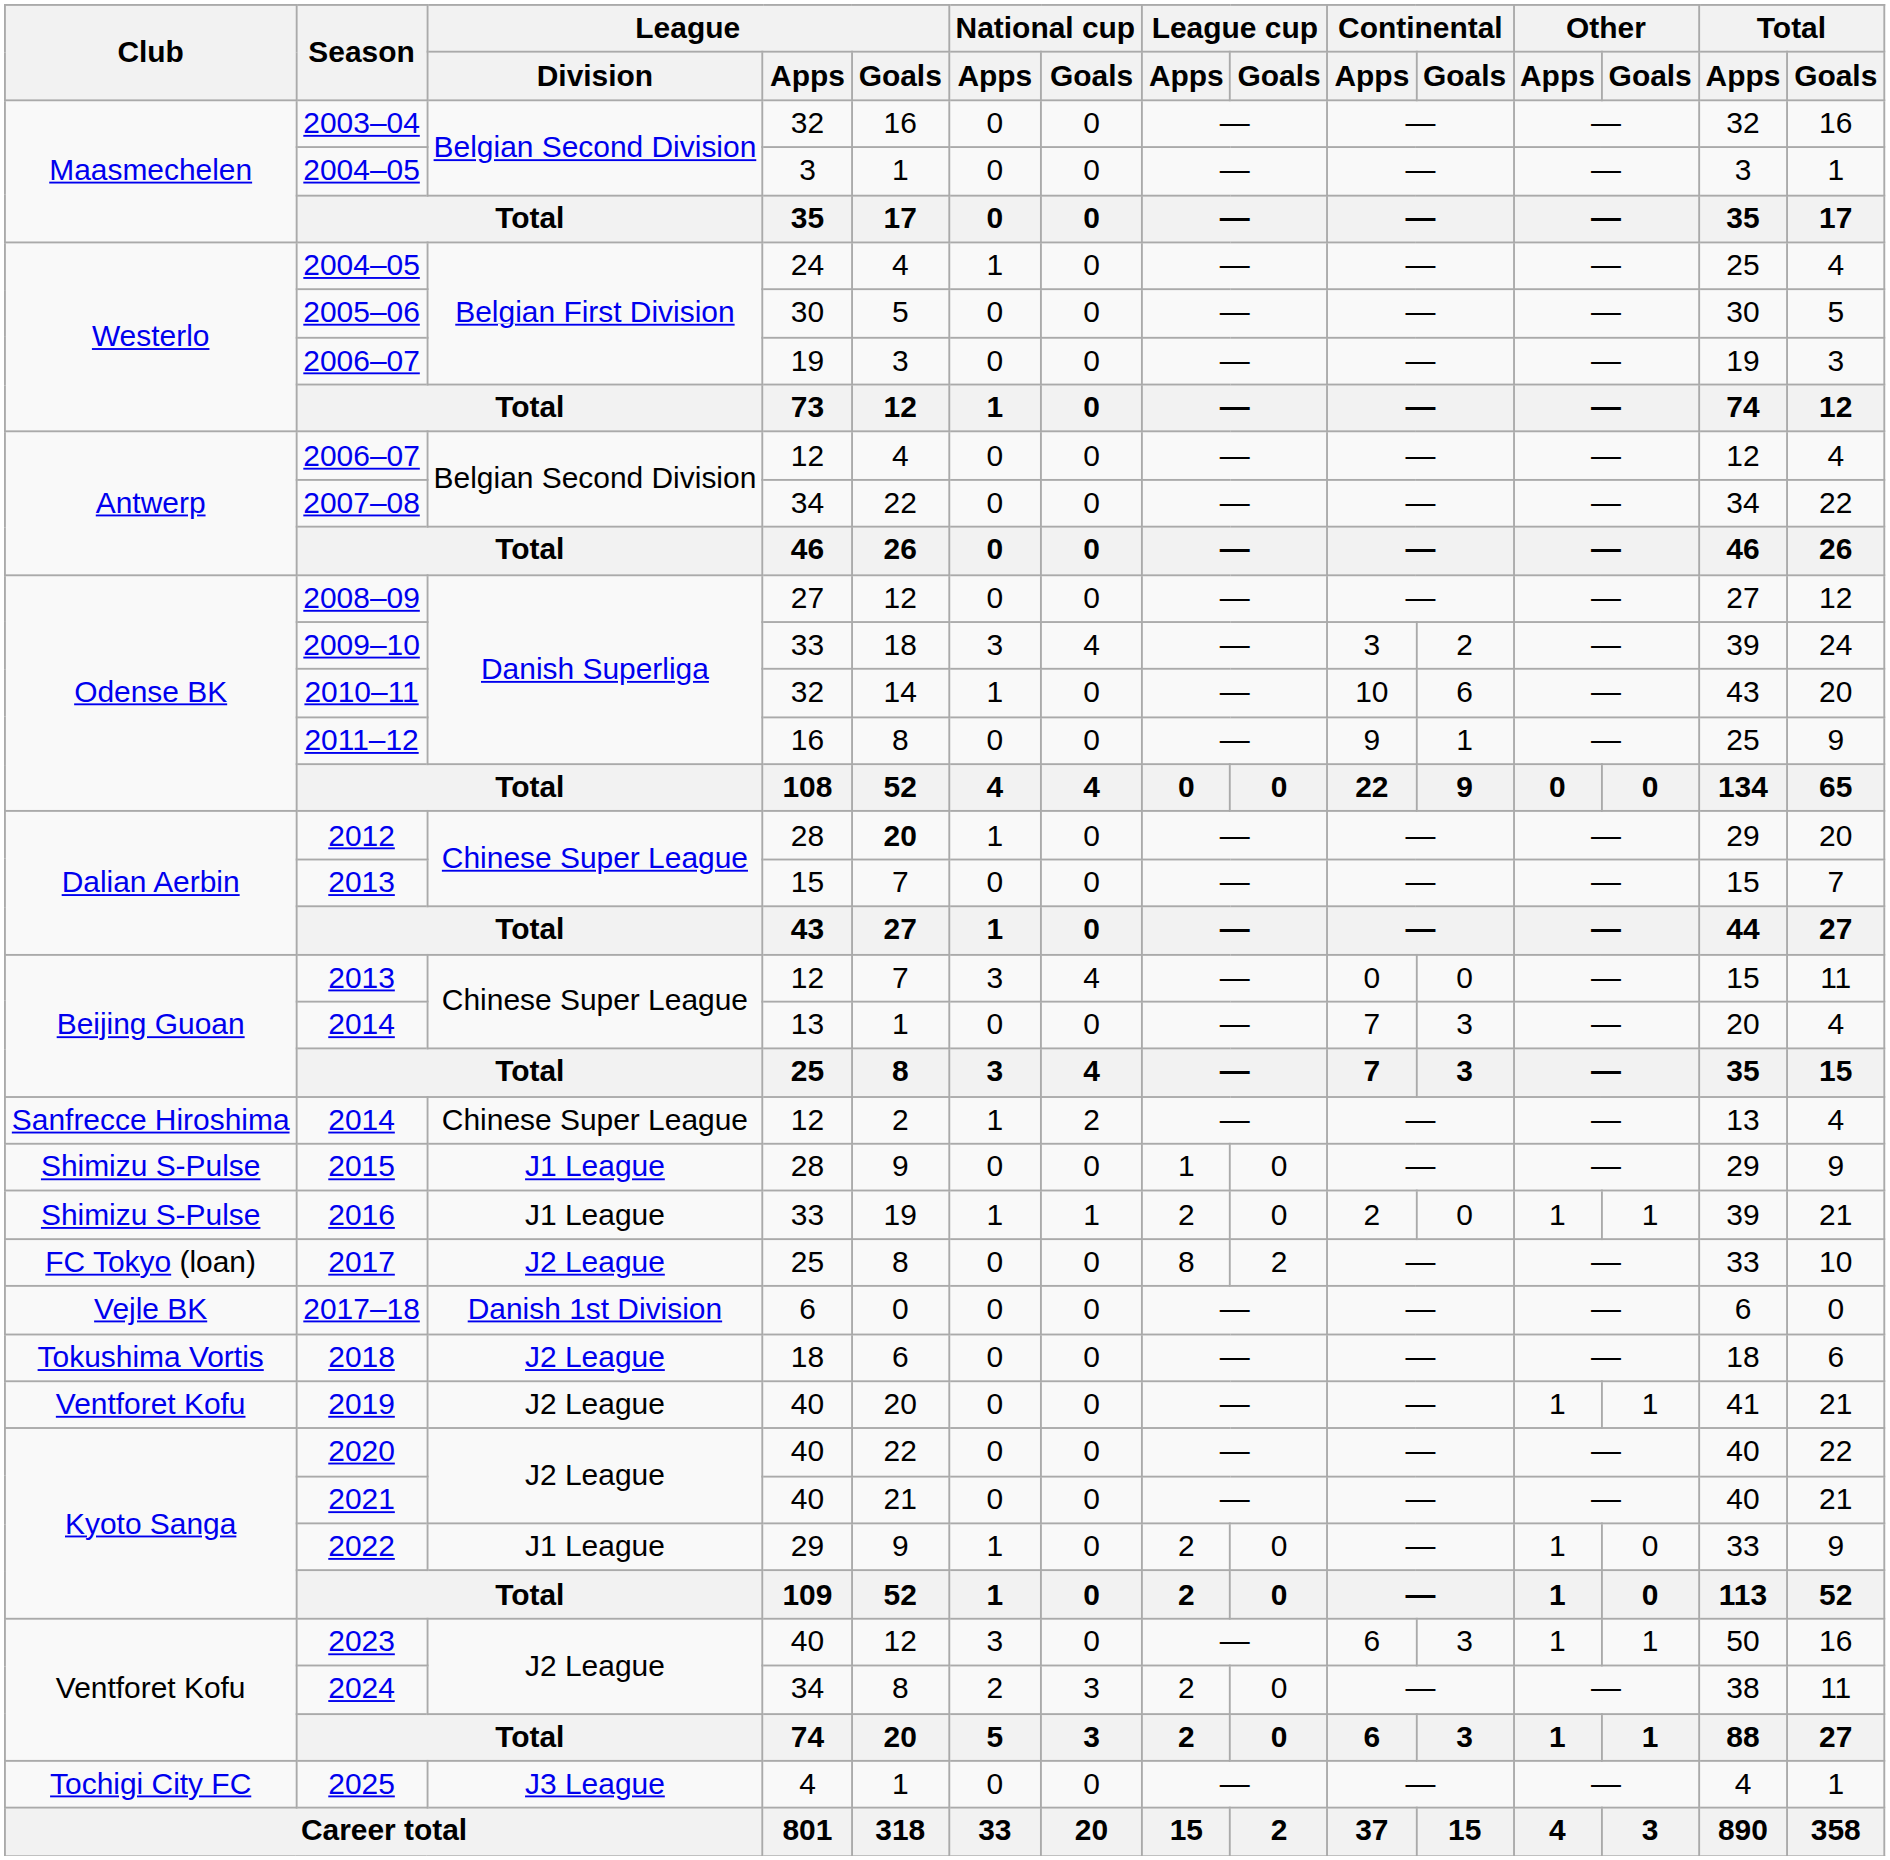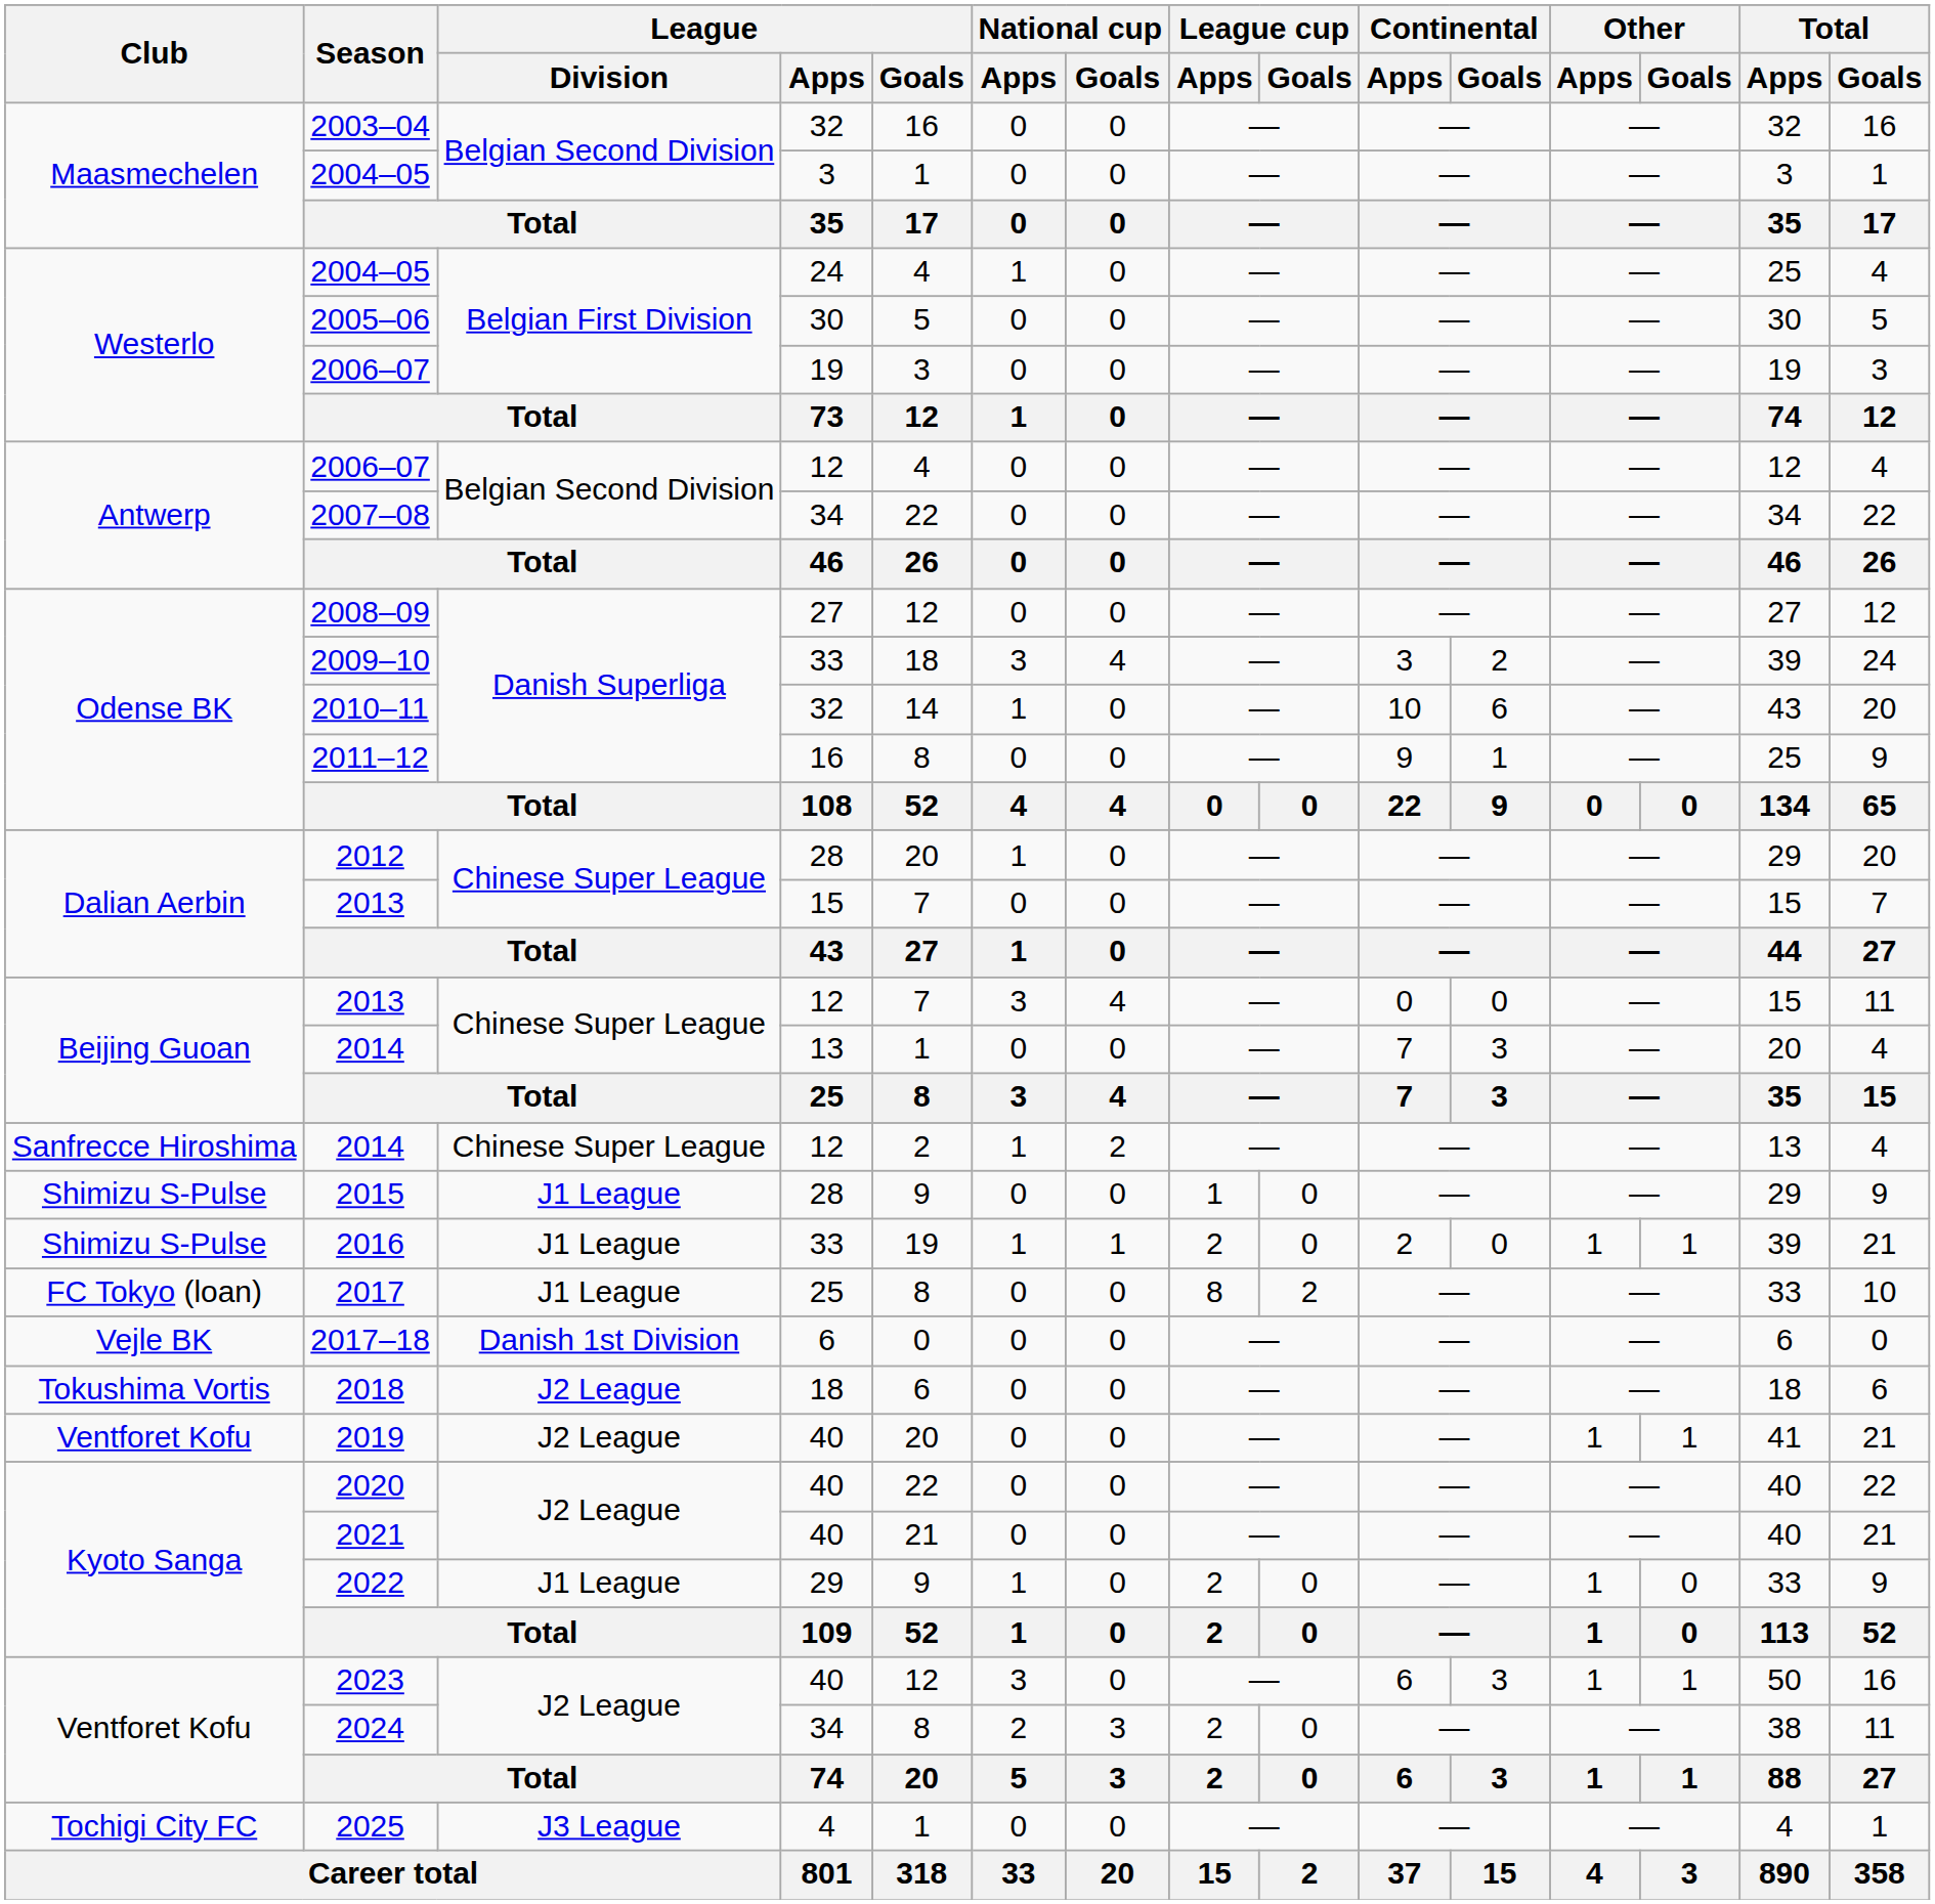2012 | League / Goals: bold -> normal
2017 | League / Division: J2 League -> J1 League
